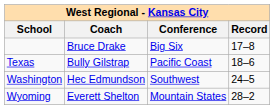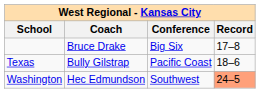Washington | Record: no background -> lightsalmon background
- row: Wyoming | Everett Shelton | Mountain States | 28–2
